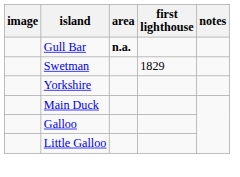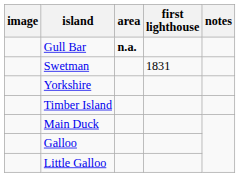Swetman | first lighthouse: 1829 -> 1831
+ row: Timber Island
